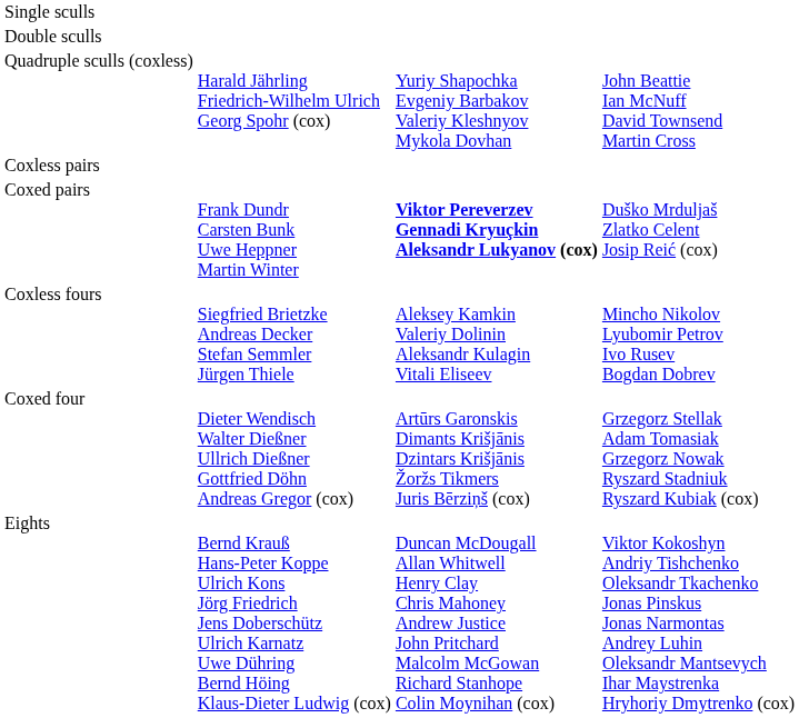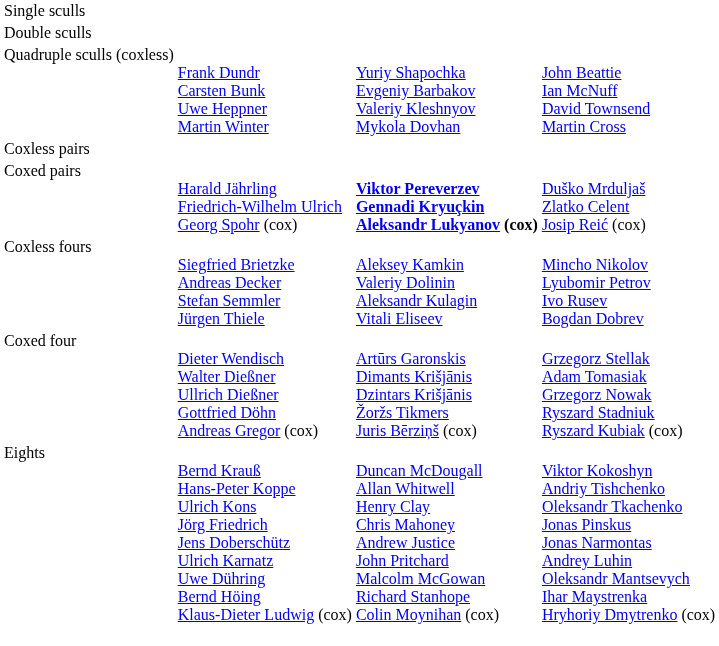Quadruple sculls (coxless) | column 2: Harald Jährling Friedrich-Wilhelm Ulrich Georg Spohr (cox) -> Frank Dundr Carsten Bunk Uwe Heppner Martin Winter
Coxed pairs | column 2: Frank Dundr Carsten Bunk Uwe Heppner Martin Winter -> Harald Jährling Friedrich-Wilhelm Ulrich Georg Spohr (cox)
